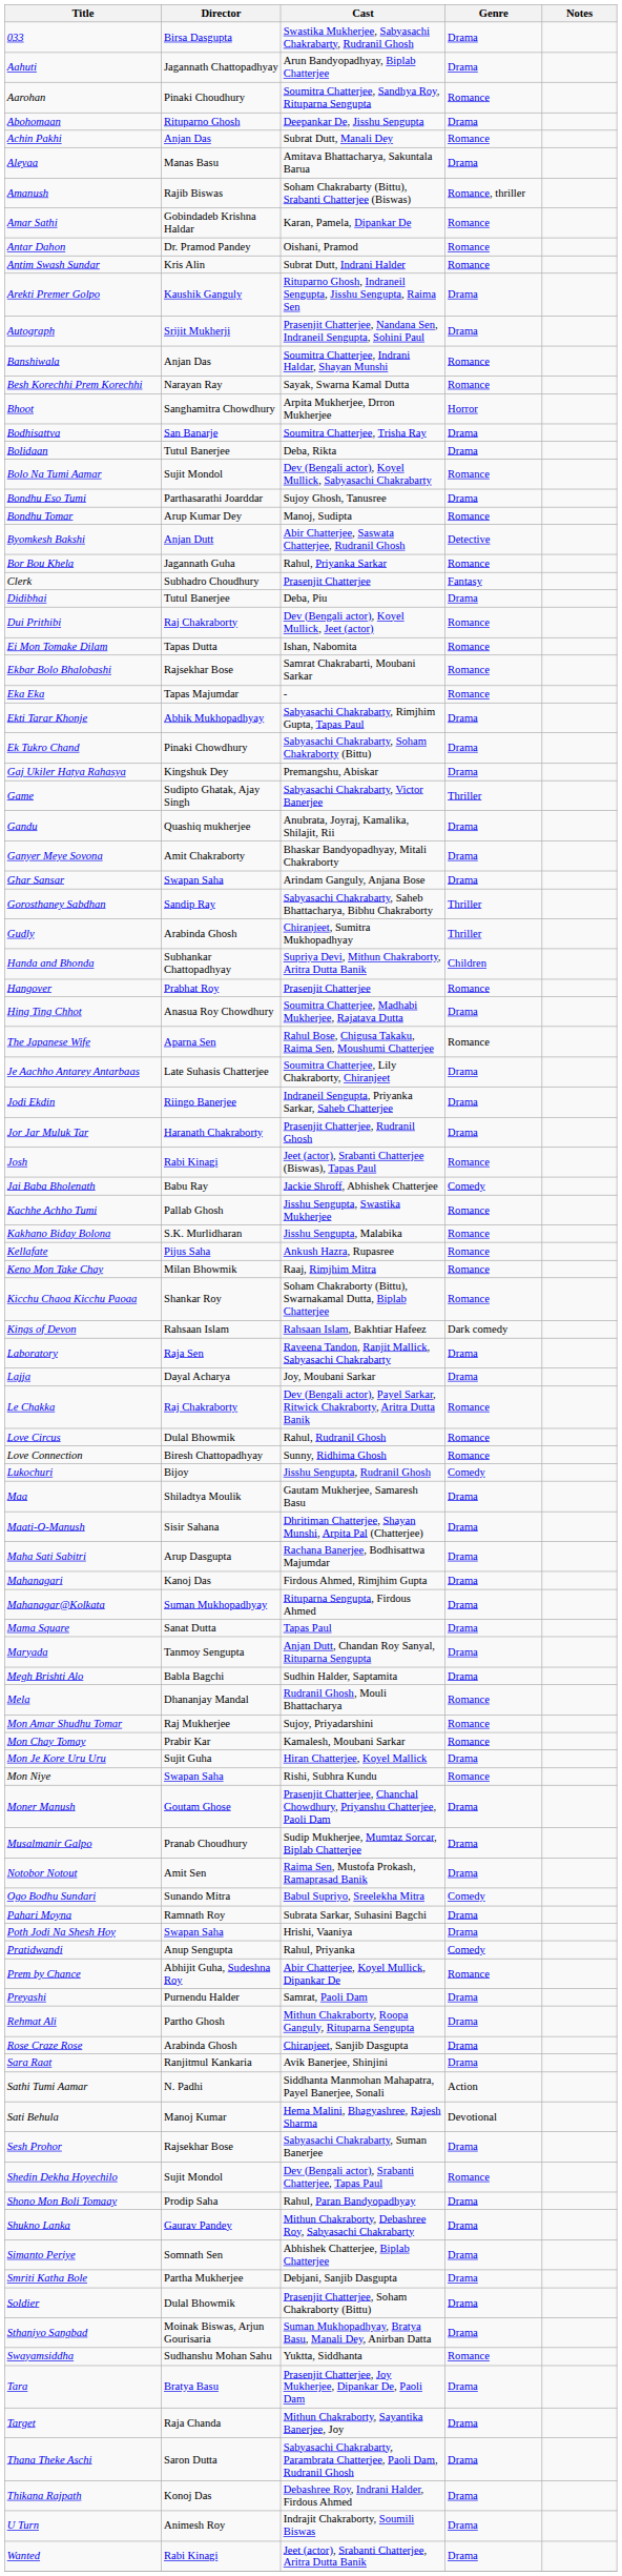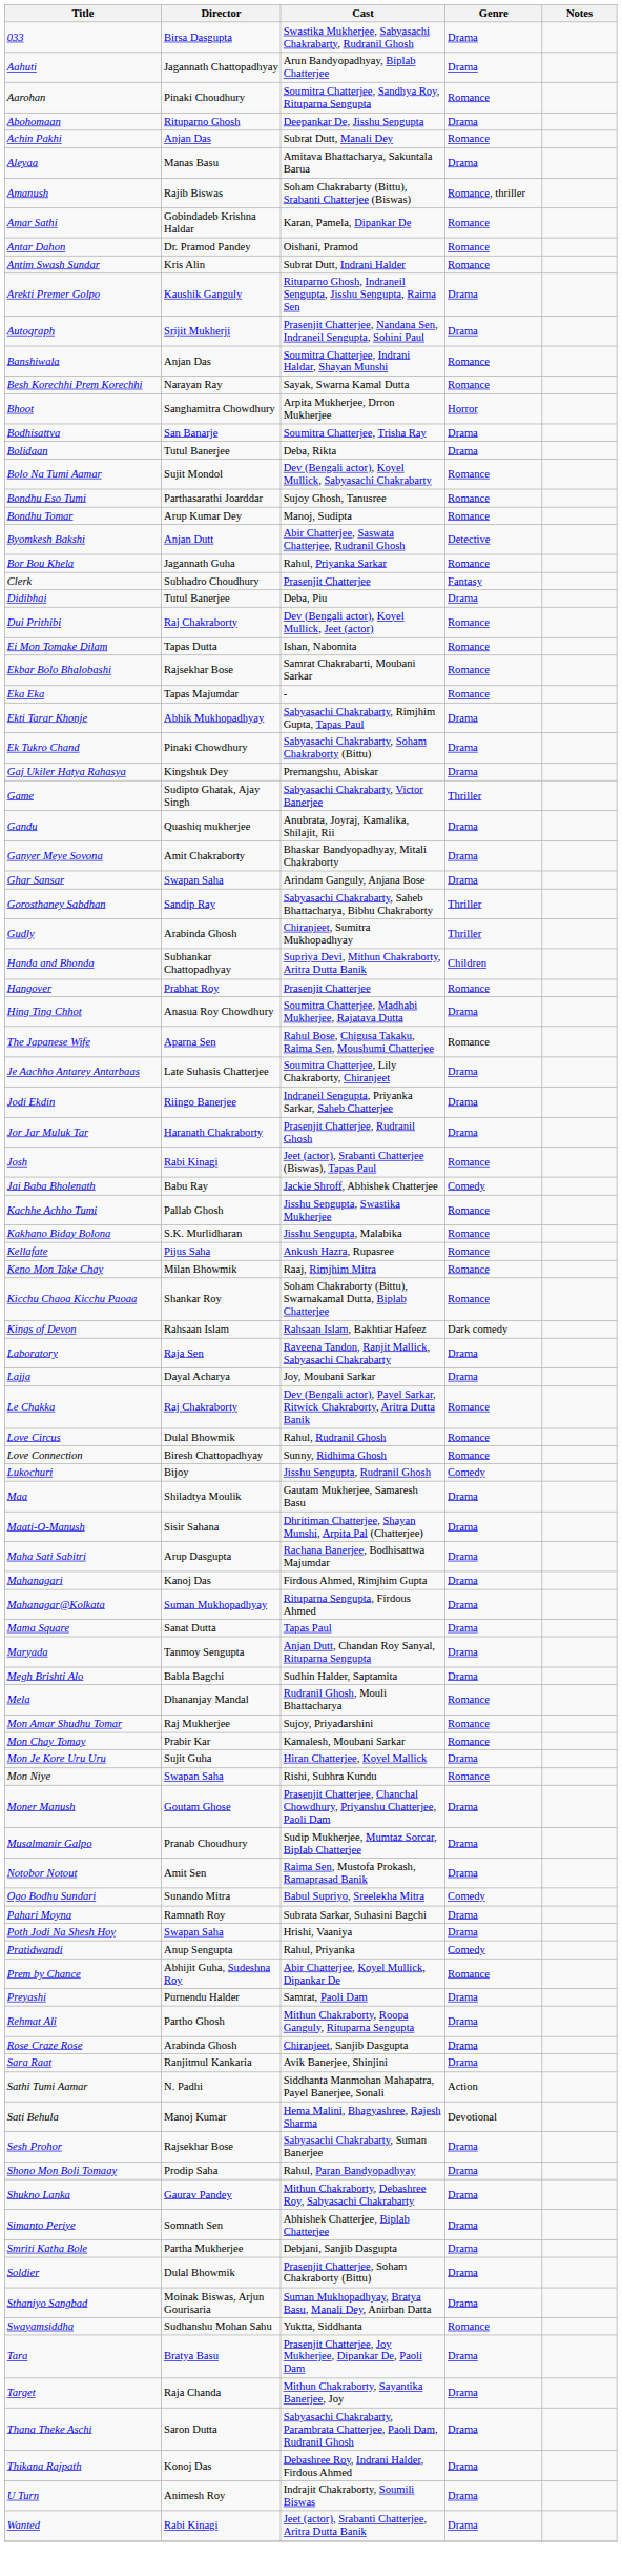Bondhu Eso Tumi | Genre: Drama -> Romance
- row: Shedin Dekha Hoyechilo | Sujit Mondol | Dev (Bengali actor), Srabanti Chatterjee, Tapas Paul | Romance
